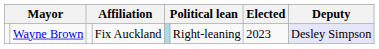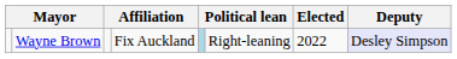Wayne Brown | Elected: 2023 -> 2022
